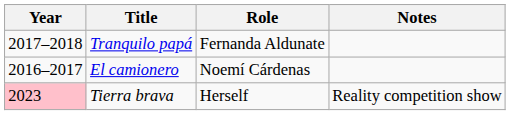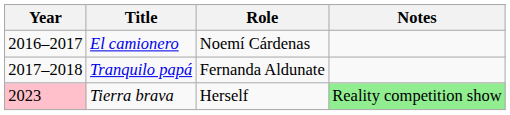rows swapped: El camionero <-> Tranquilo papá
Tierra brava | Notes: no background -> lightgreen background
